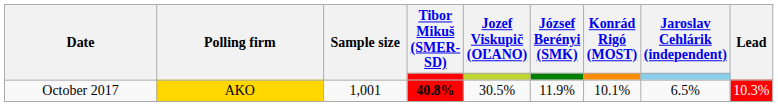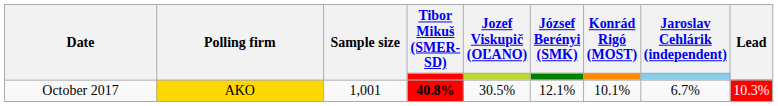October 2017 | József Berényi (SMK): 11.9% -> 12.1%
October 2017 | Jaroslav Cehlárik (independent): 6.5% -> 6.7%
